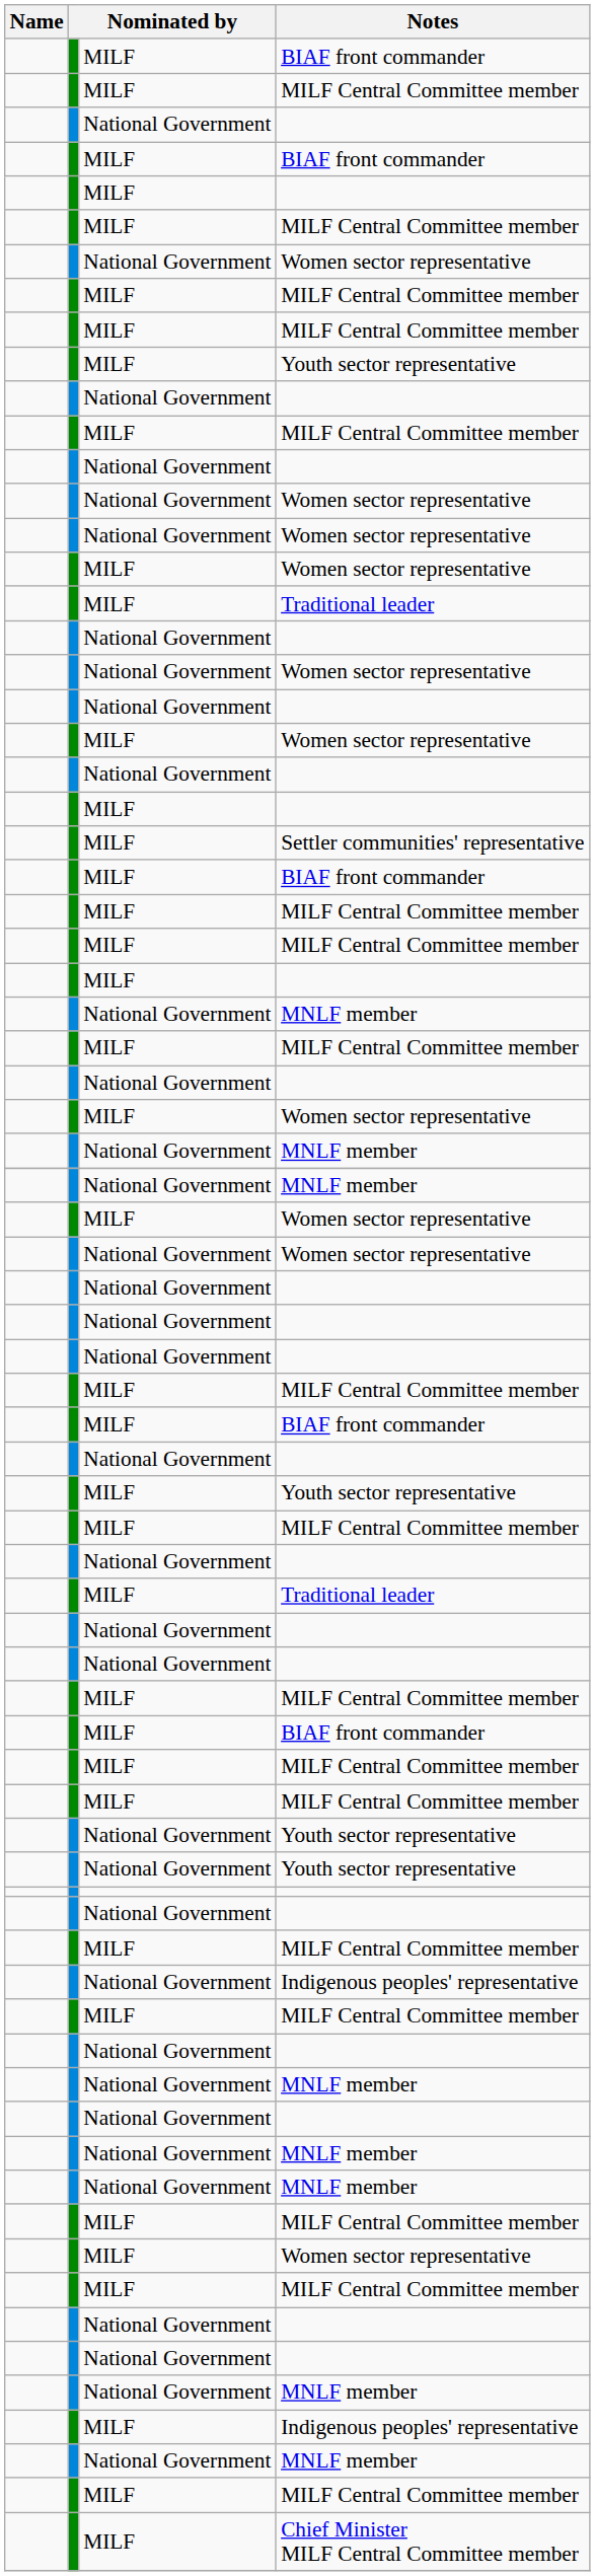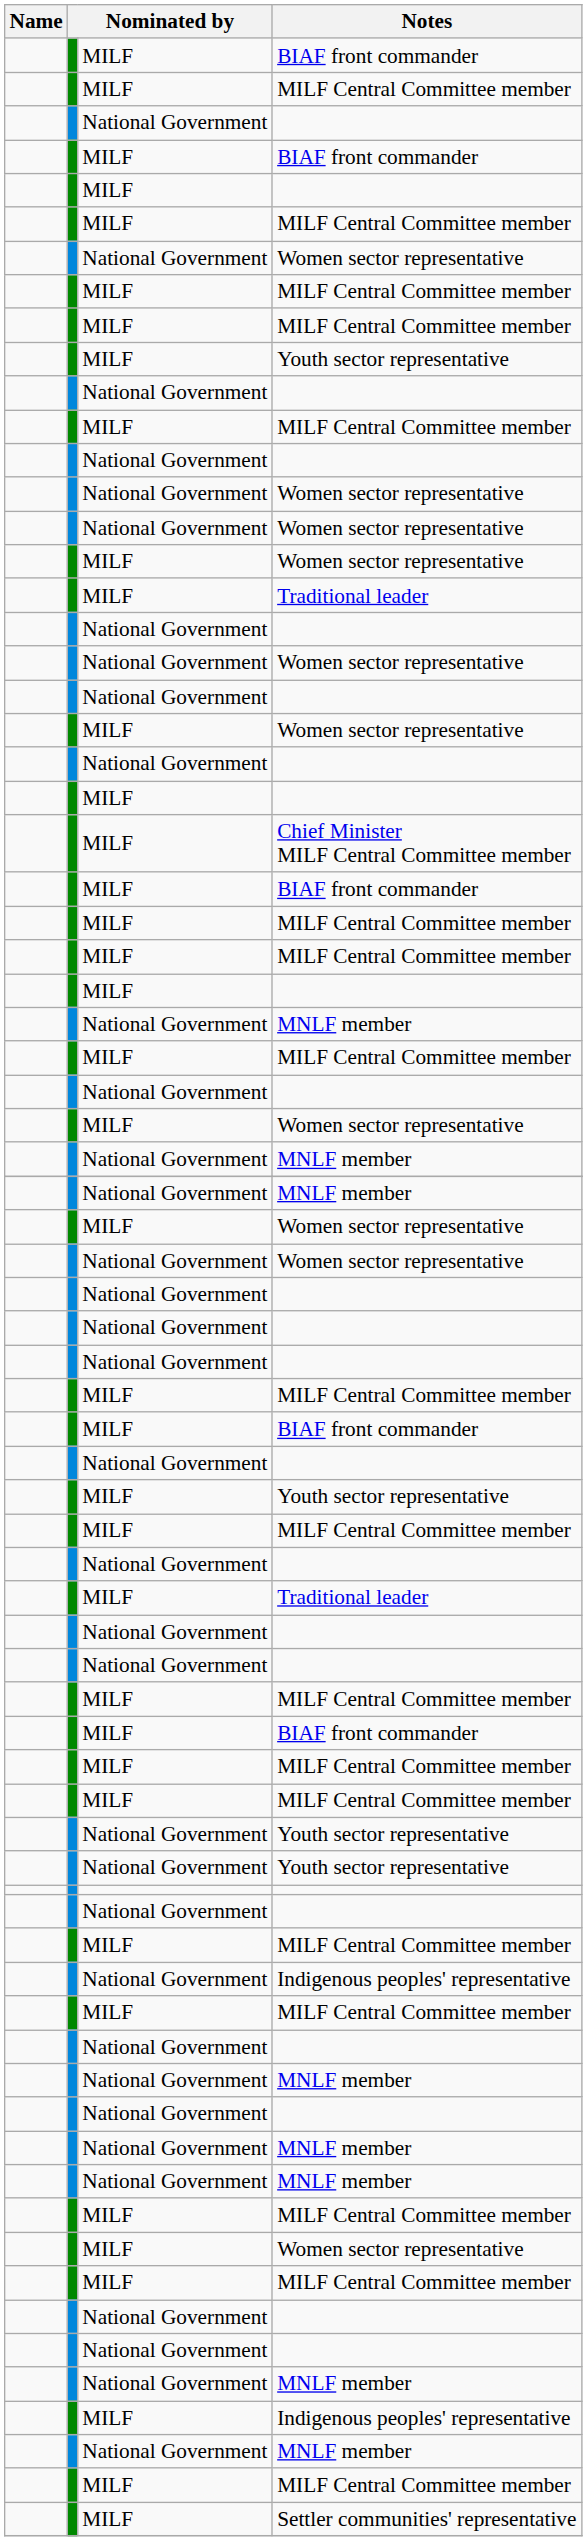rows swapped: Chief Minister MILF Central Committee member <-> Settler communities' representative
